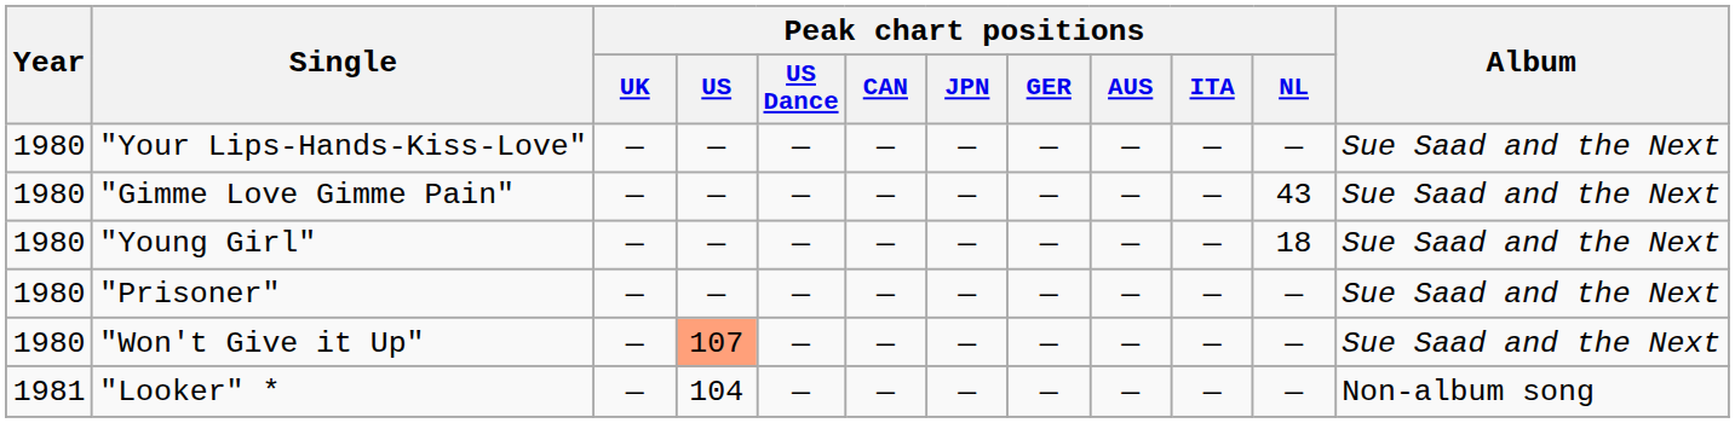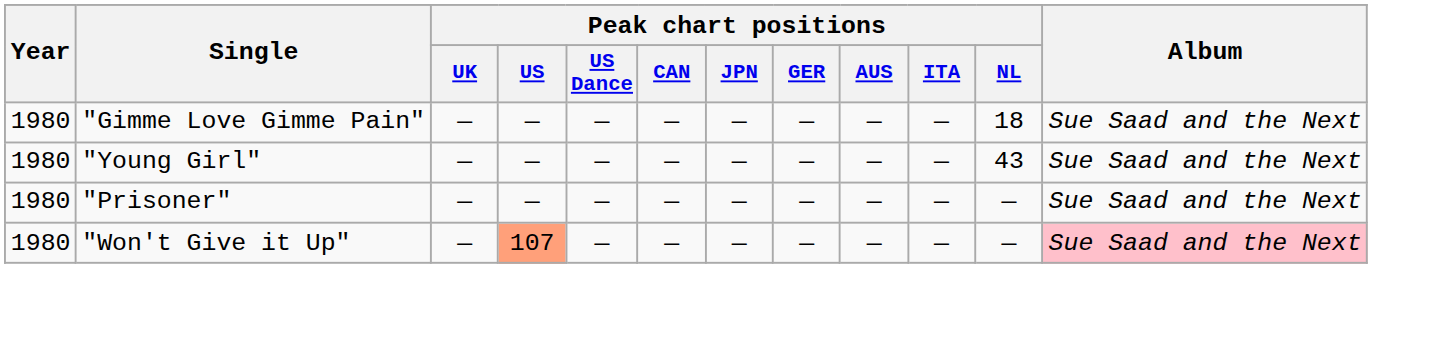- row: 1980 | "Your Lips-Hands-Kiss-Love" | — | — | — | — | — | — | — | — | — | Sue Saad and the Next
"Gimme Love Gimme Pain" | Peak chart positions / NL: 43 -> 18
"Young Girl" | Peak chart positions / NL: 18 -> 43
"Won't Give it Up" | Album: no background -> pink background
- row: 1981 | "Looker" * | — | 104 | — | — | — | — | — | — | — | Non-album song
